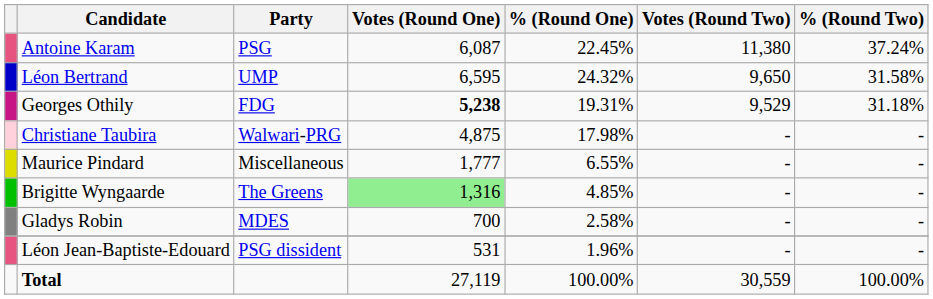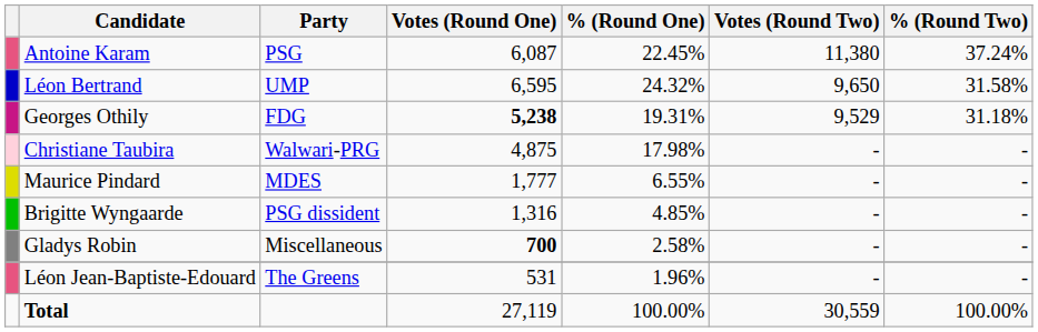Maurice Pindard | Party: Miscellaneous -> MDES
Brigitte Wyngaarde | Party: The Greens -> PSG dissident
Brigitte Wyngaarde | Votes (Round One): lightgreen background -> no background
Gladys Robin | Party: MDES -> Miscellaneous
Gladys Robin | Votes (Round One): normal -> bold
Léon Jean-Baptiste-Edouard | Party: PSG dissident -> The Greens
